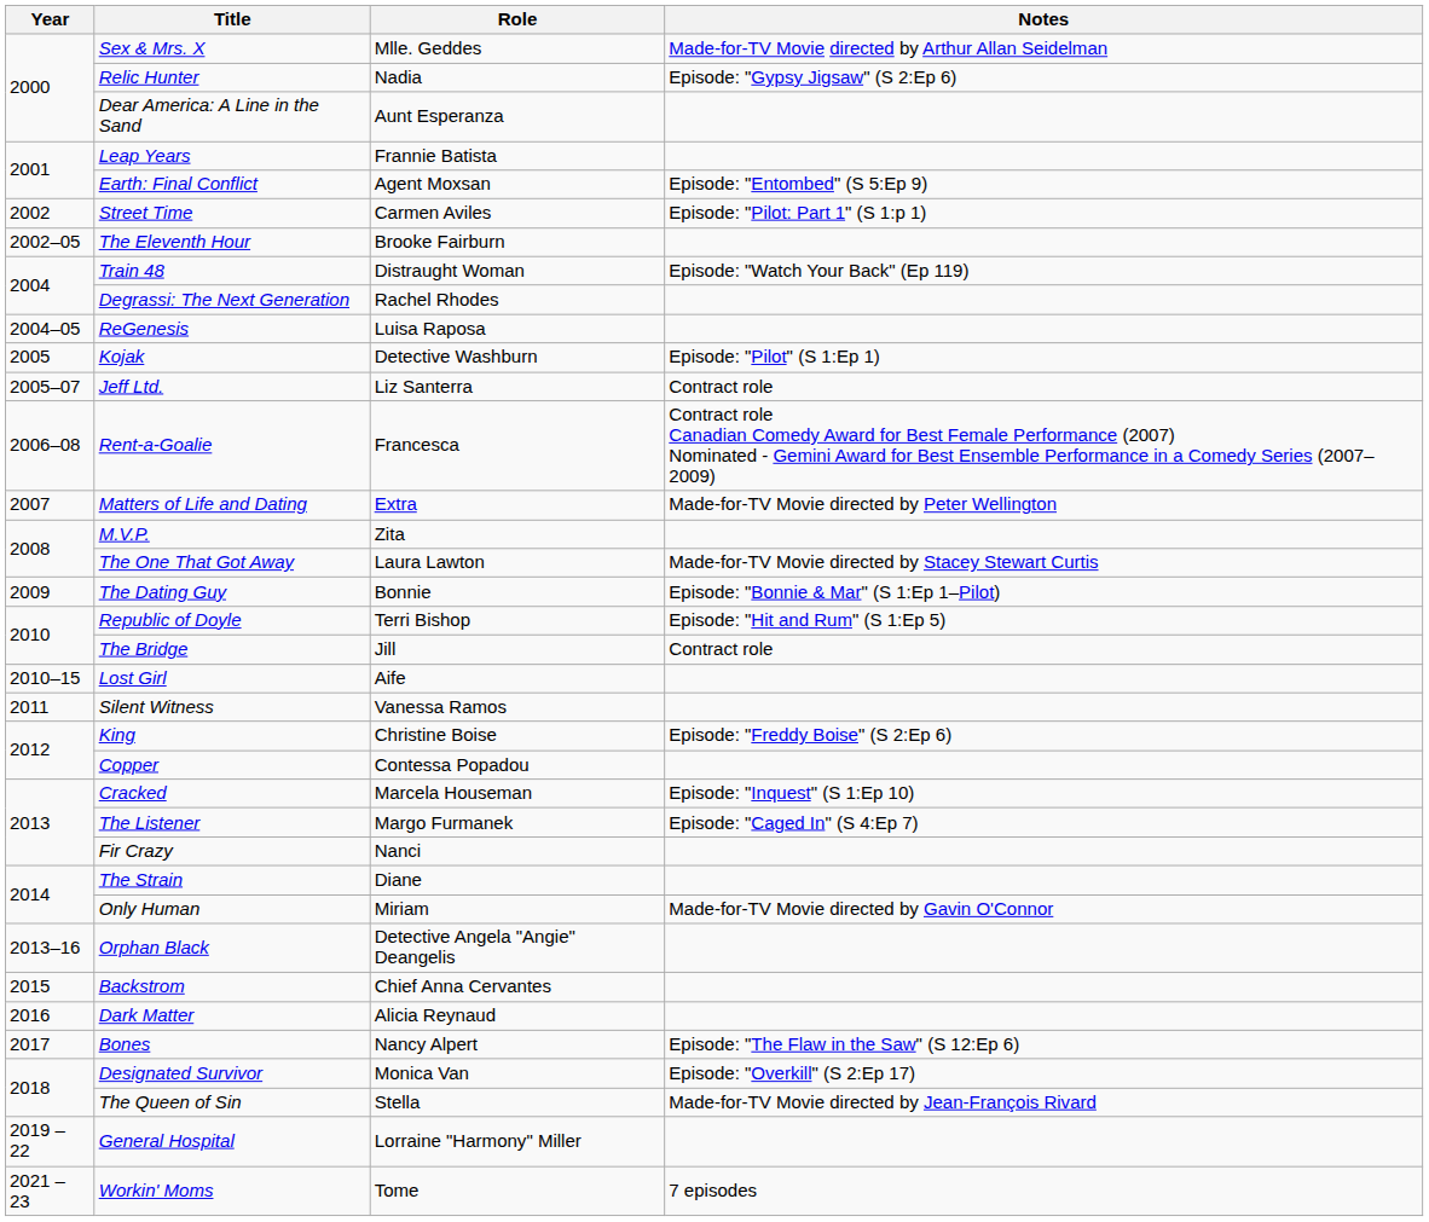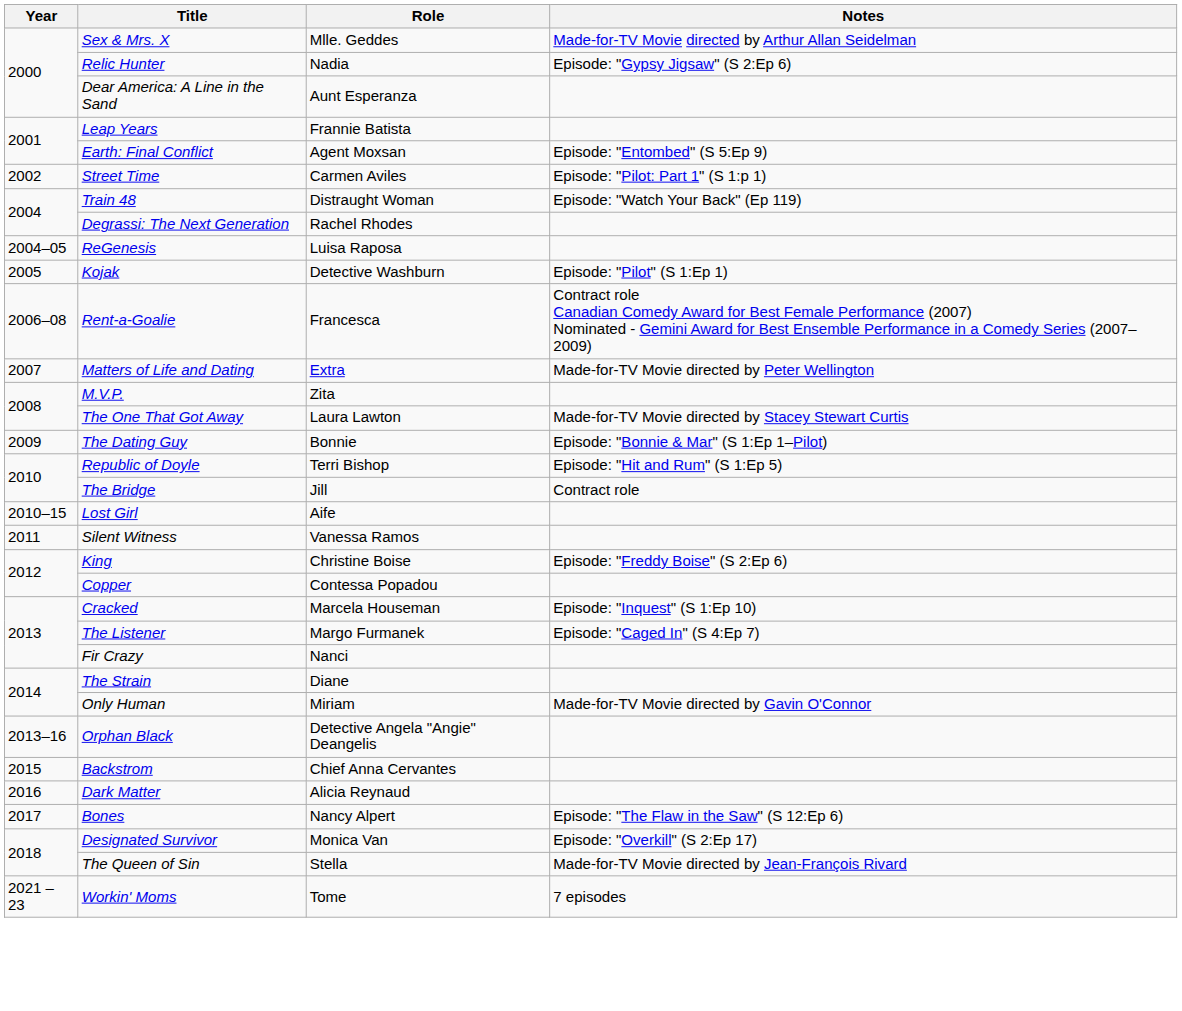- row: 2002–05 | The Eleventh Hour | Brooke Fairburn
- row: 2005–07 | Jeff Ltd. | Liz Santerra | Contract role
- row: 2019 – 22 | General Hospital | Lorraine "Harmony" Miller
